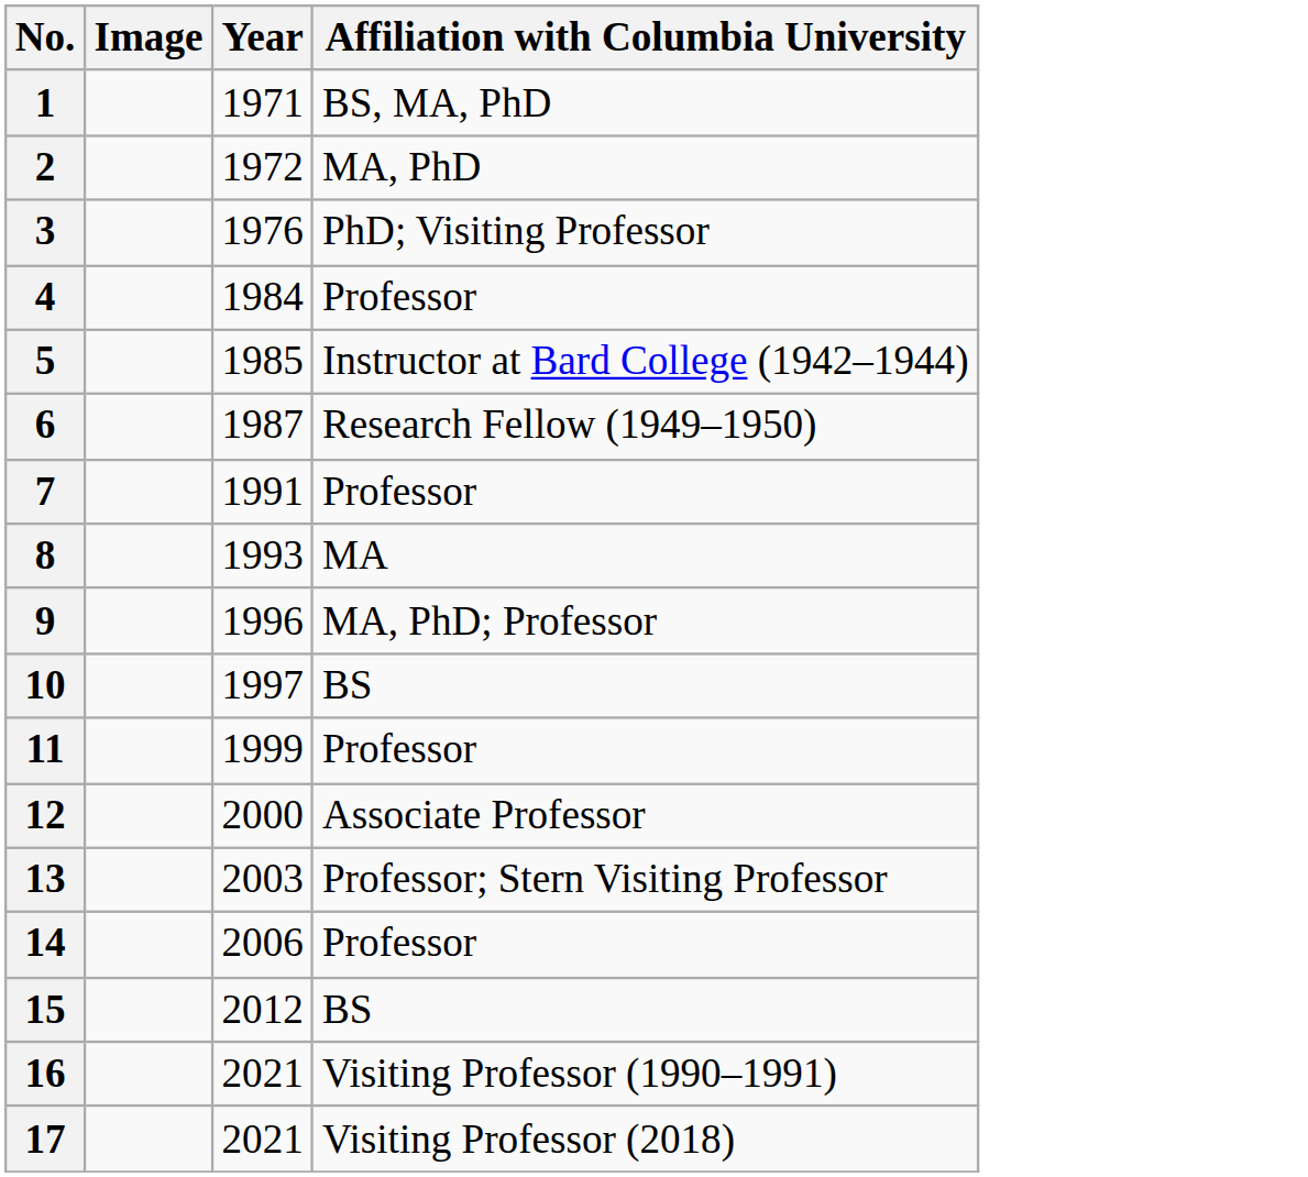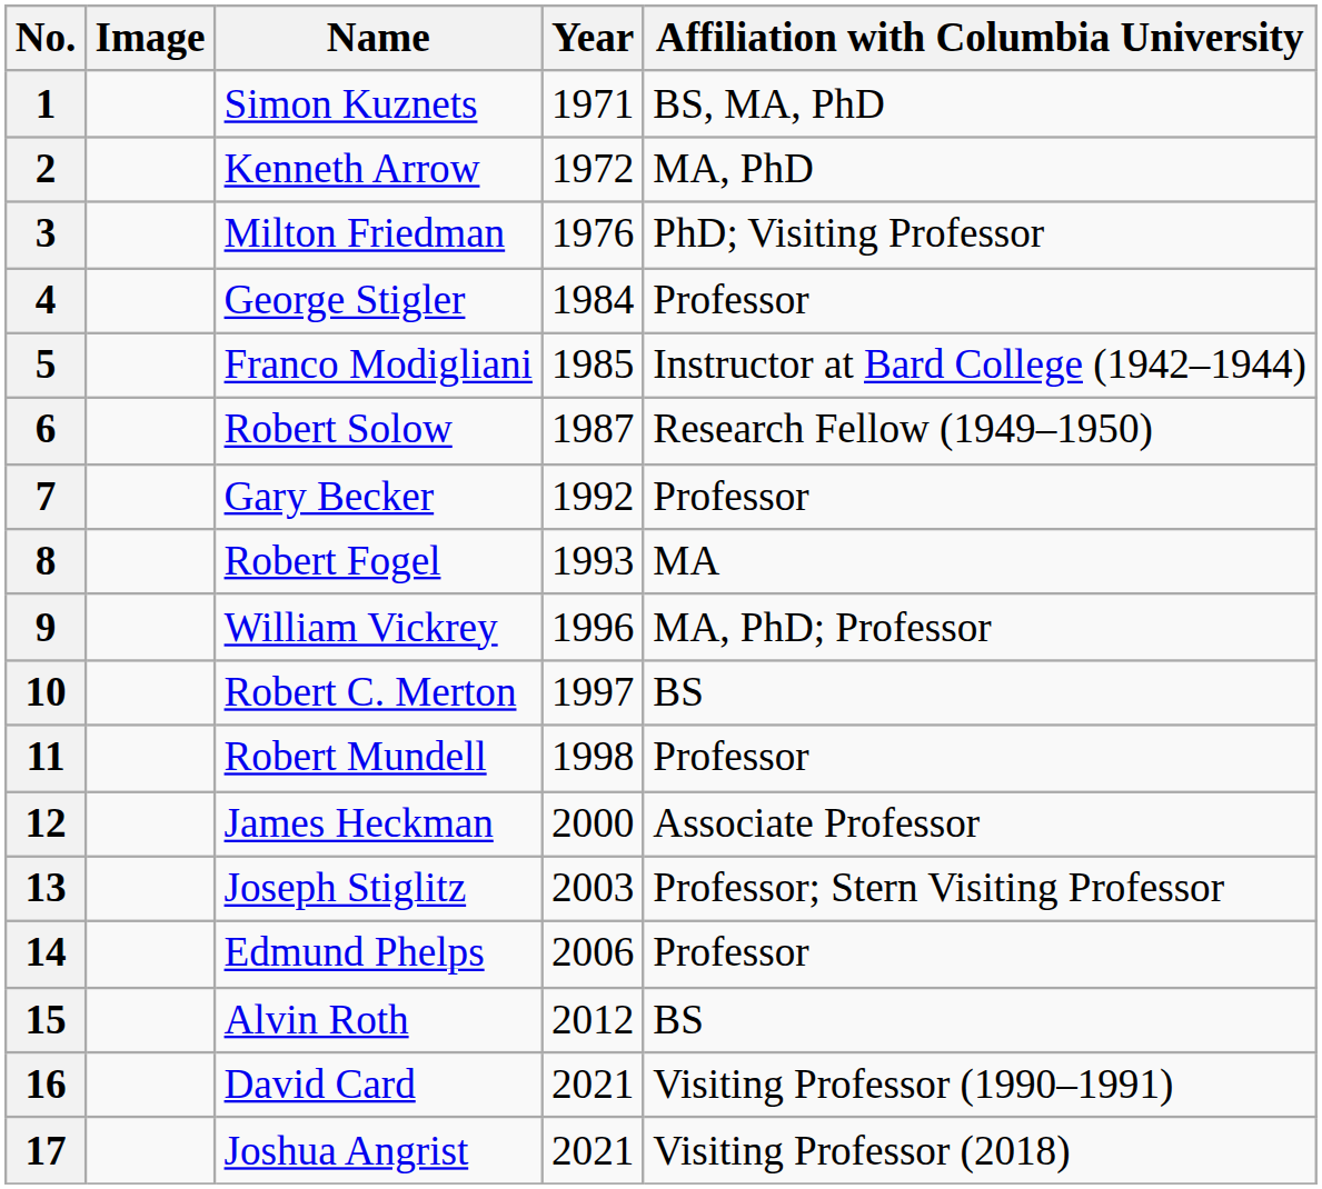+ column: Name | Simon Kuznets | Kenneth Arrow | Milton Friedman | George Stigler | Franco Modigliani | Robert Solow | Gary Becker | Robert Fogel | William Vickrey | Robert C. Merton | Robert Mundell | James Heckman | Joseph Stiglitz | Edmund Phelps | Alvin Roth | David Card | Joshua Angrist
7 | Year: 1991 -> 1992
11 | Year: 1999 -> 1998
